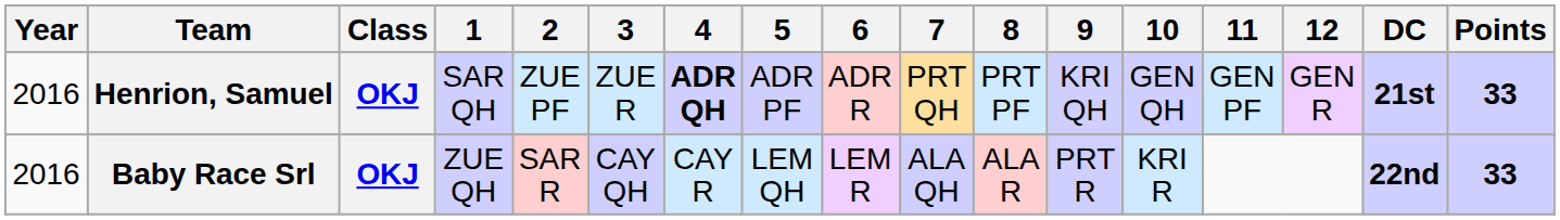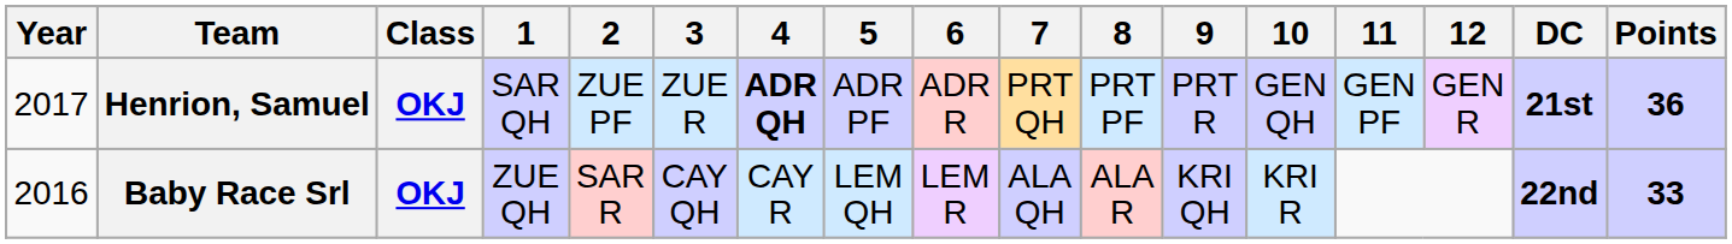Henrion, Samuel | Year: 2016 -> 2017
Henrion, Samuel | 9: KRI QH -> PRT R
Henrion, Samuel | Points: 33 -> 36
Baby Race Srl | 9: PRT R -> KRI QH
